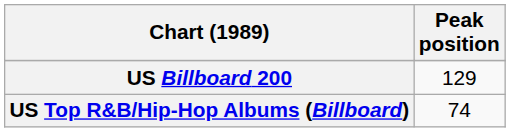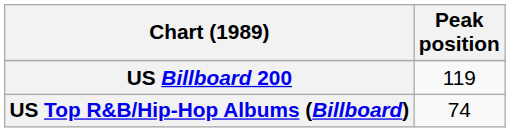US Billboard 200 | Peak position: 129 -> 119
